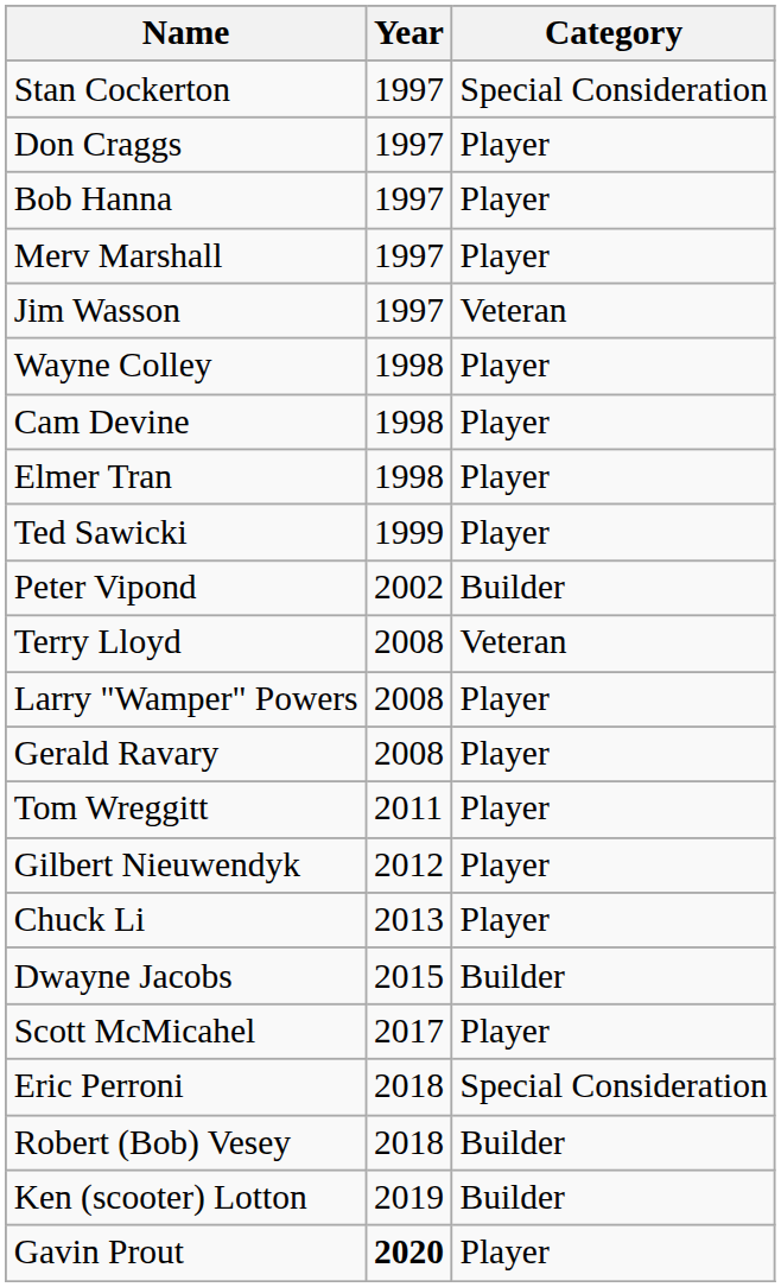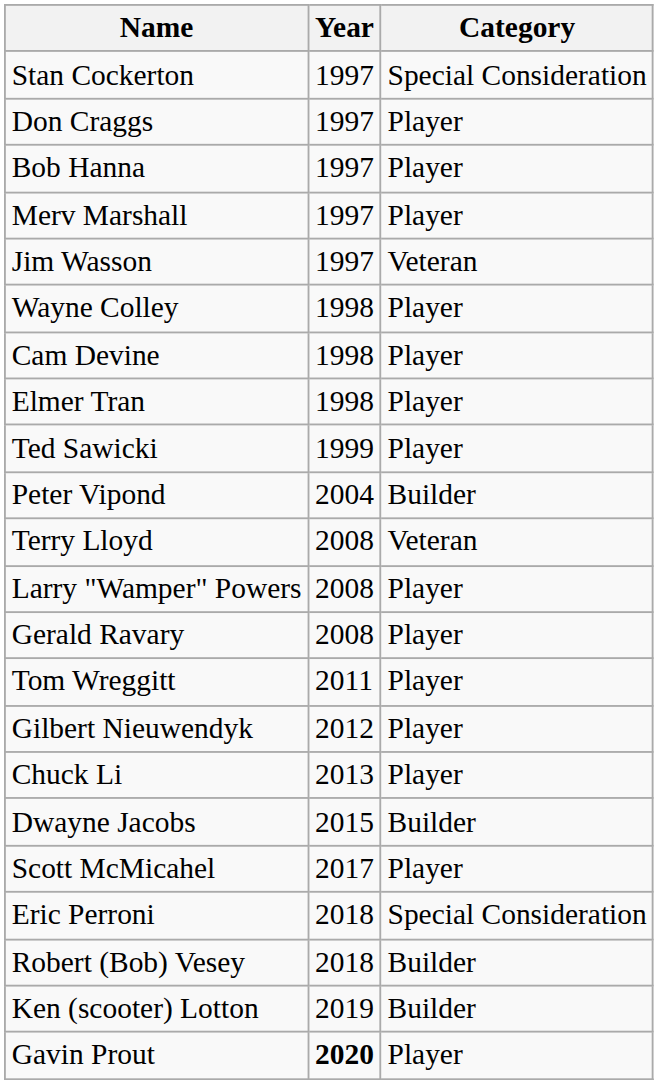Peter Vipond | Year: 2002 -> 2004
